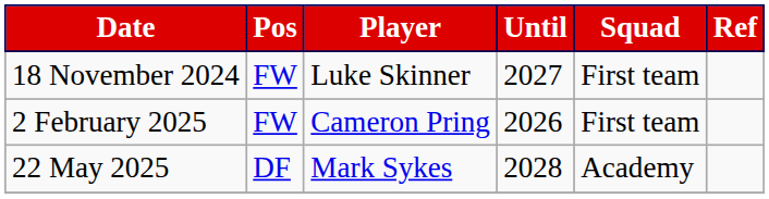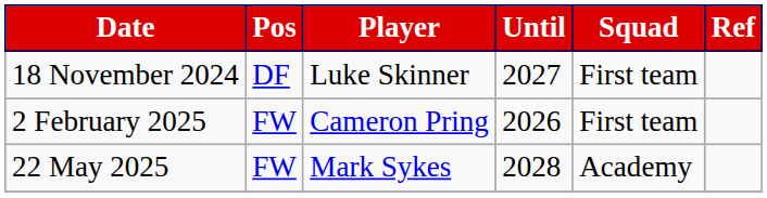18 November 2024 | Pos: FW -> DF
22 May 2025 | Pos: DF -> FW
